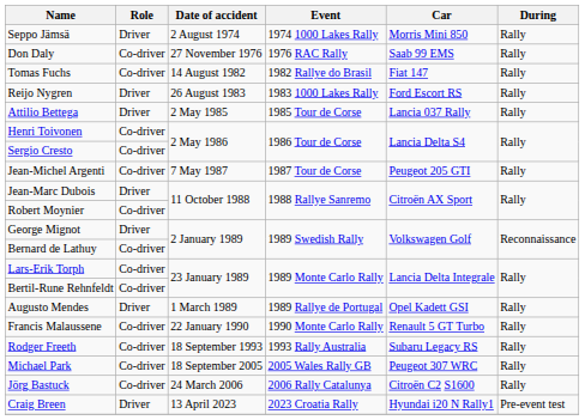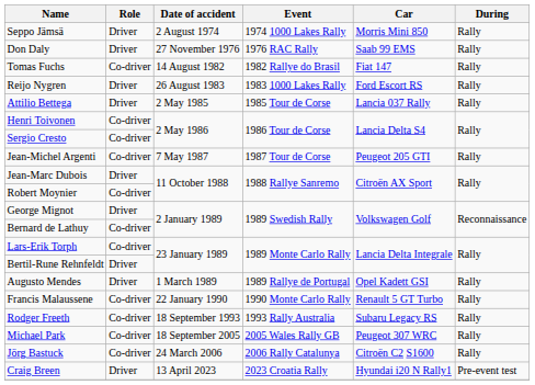Don Daly | Role: Co-driver -> Driver
Bertil-Rune Rehnfeldt | Role: Co-driver -> Driver
